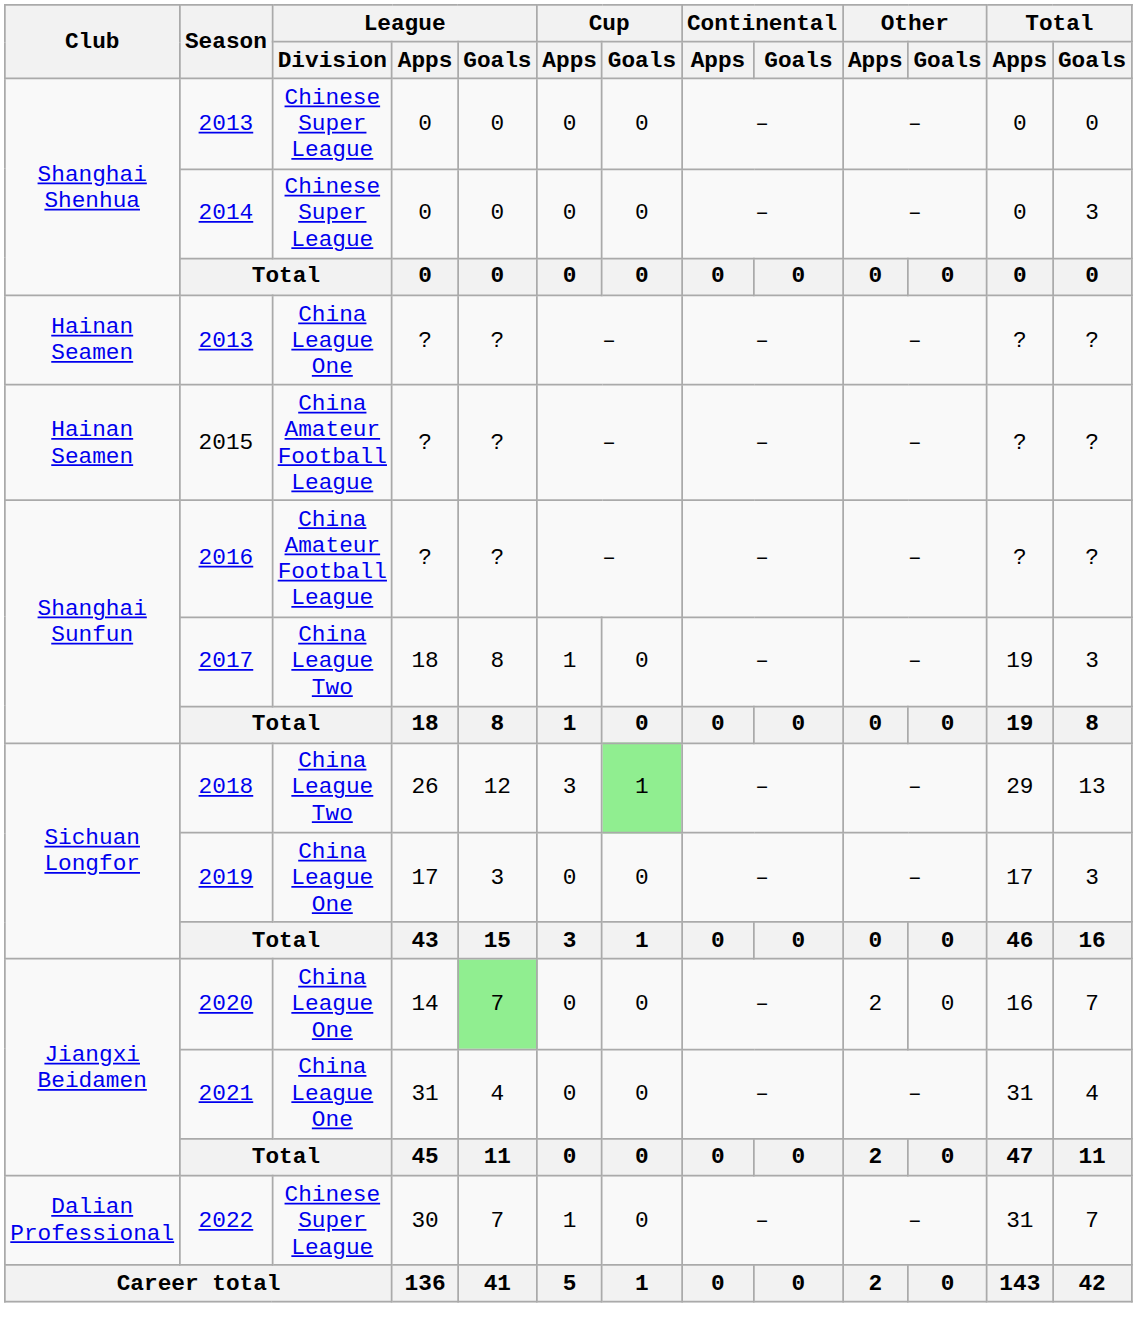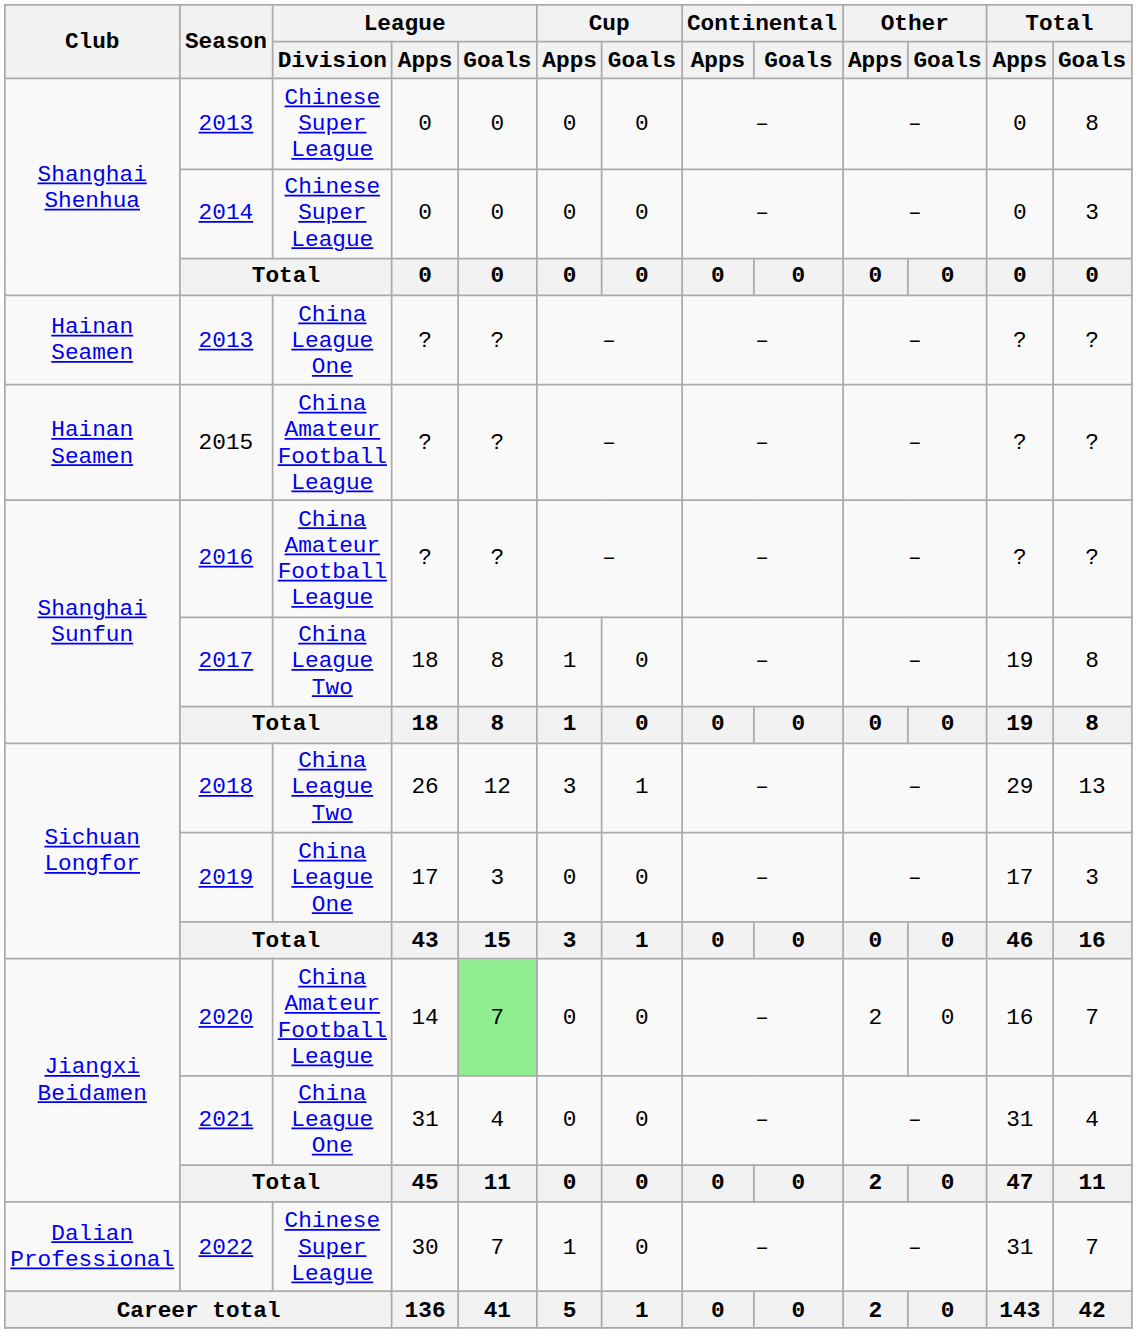2013 / 0 | Total / Goals: 0 -> 8
2017 | Total / Goals: 3 -> 8
2018 | Cup / Goals: lightgreen background -> no background
2020 | League / Division: China League One -> China Amateur Football League
